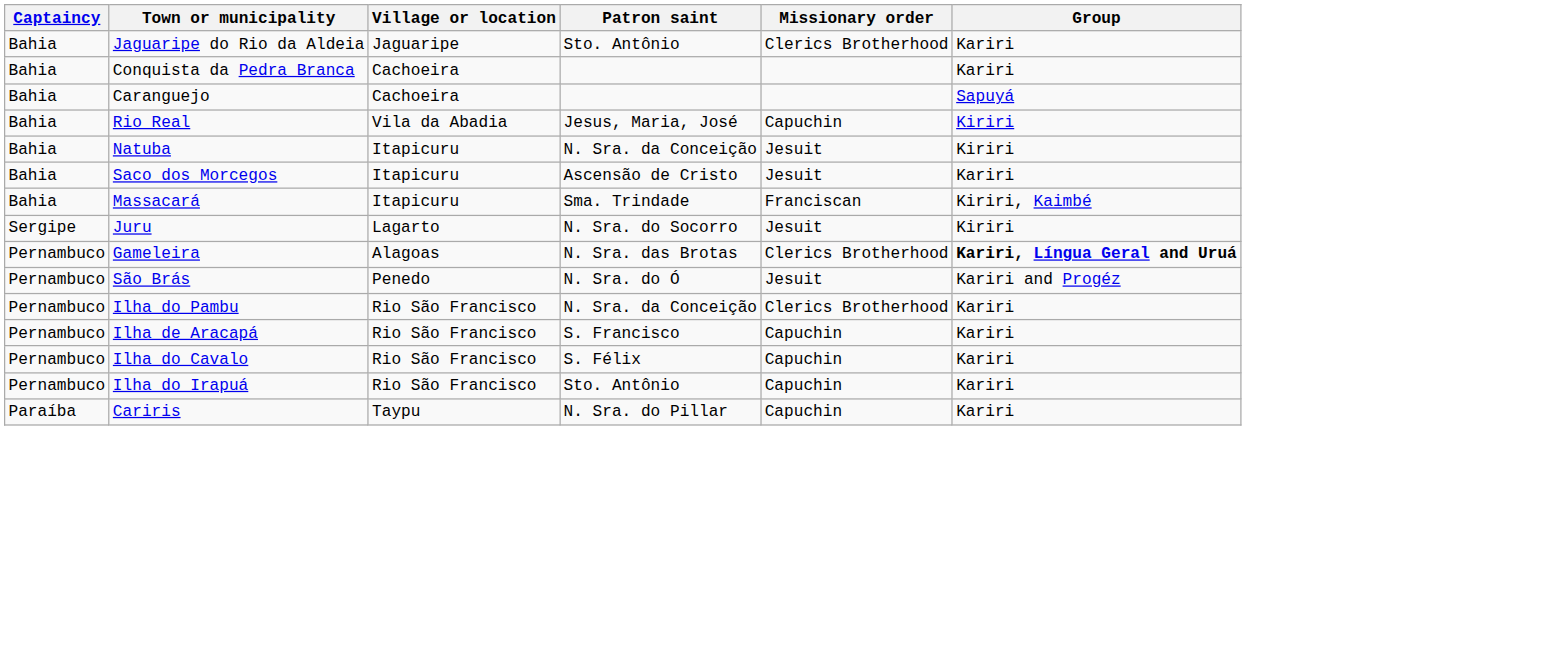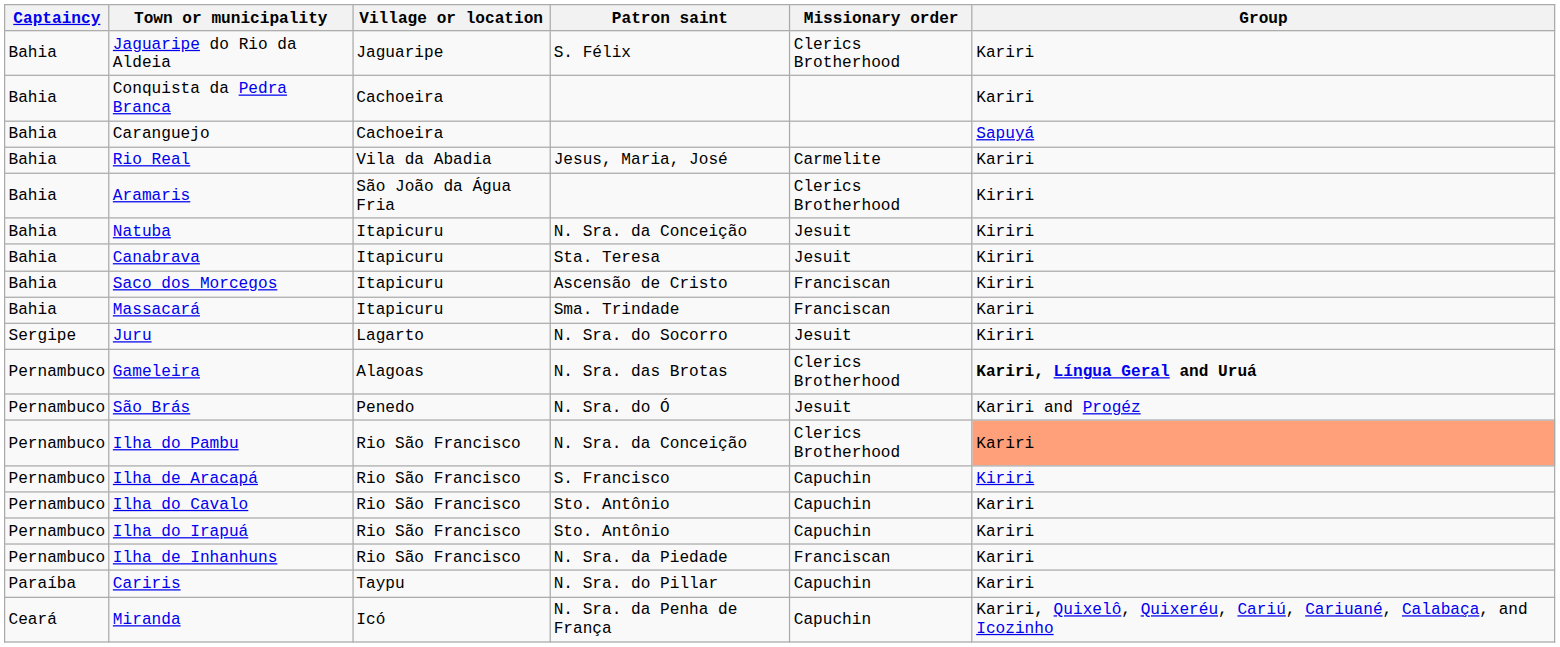Jaguaripe do Rio da Aldeia | Patron saint: Sto. Antônio -> S. Félix
Rio Real | Missionary order: Capuchin -> Carmelite
Rio Real | Group: Kiriri -> Kariri
+ row: Bahia | Aramaris | São João da Água Fria | Clerics Brotherhood | Kiriri
+ row: Bahia | Canabrava | Itapicuru | Sta. Teresa | Jesuit | Kiriri
Saco dos Morcegos | Missionary order: Jesuit -> Franciscan
Saco dos Morcegos | Group: Kariri -> Kiriri
Massacará | Group: Kiriri, Kaimbé -> Kariri
Ilha do Pambu | Group: no background -> lightsalmon background
Ilha de Aracapá | Group: Kariri -> Kiriri
Ilha do Cavalo | Patron saint: S. Félix -> Sto. Antônio
+ row: Pernambuco | Ilha de Inhanhuns | Rio São Francisco | N. Sra. da Piedade | Franciscan | Kariri
+ row: Ceará | Miranda | Icó | N. Sra. da Penha de França | Capuchin | Kariri, Quixelô, Quixeréu, Cariú, Cariuané, Calabaça, and Icozinho
